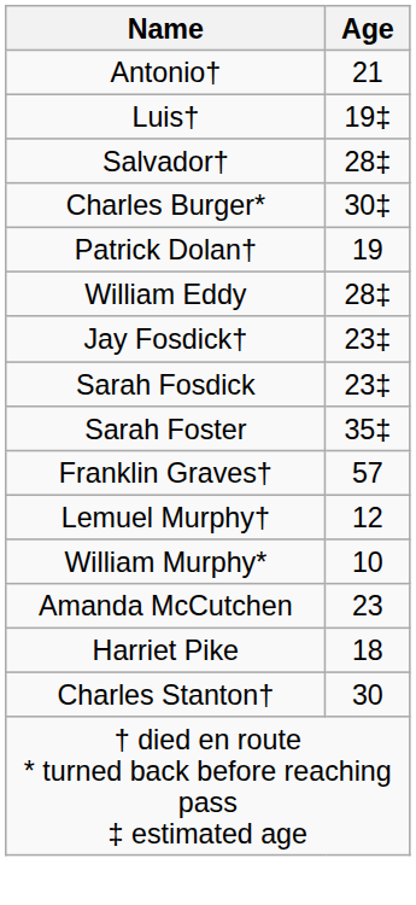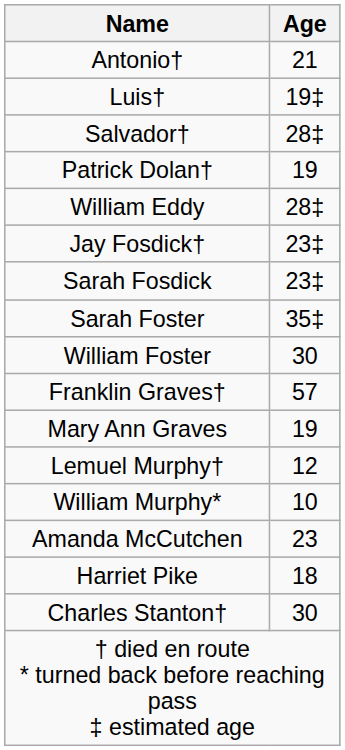- row: Charles Burger* | 30‡
+ row: William Foster | 30
+ row: Mary Ann Graves | 19
